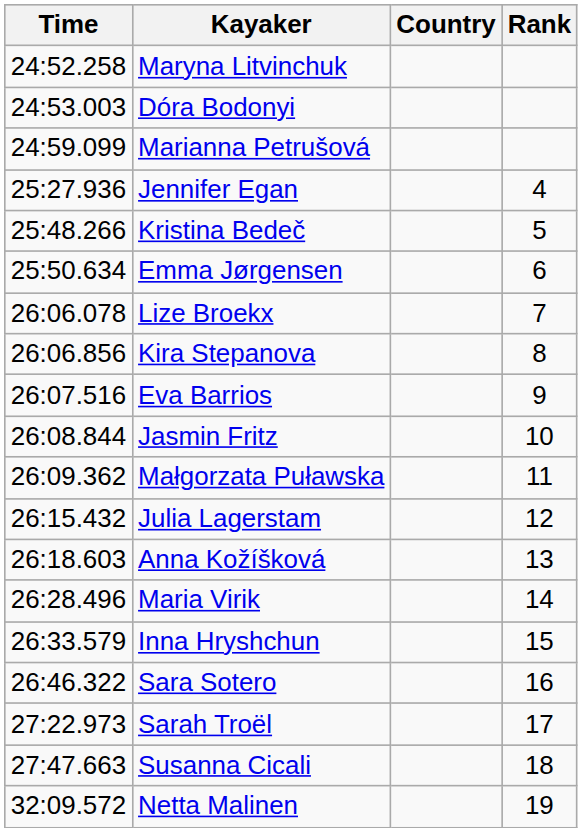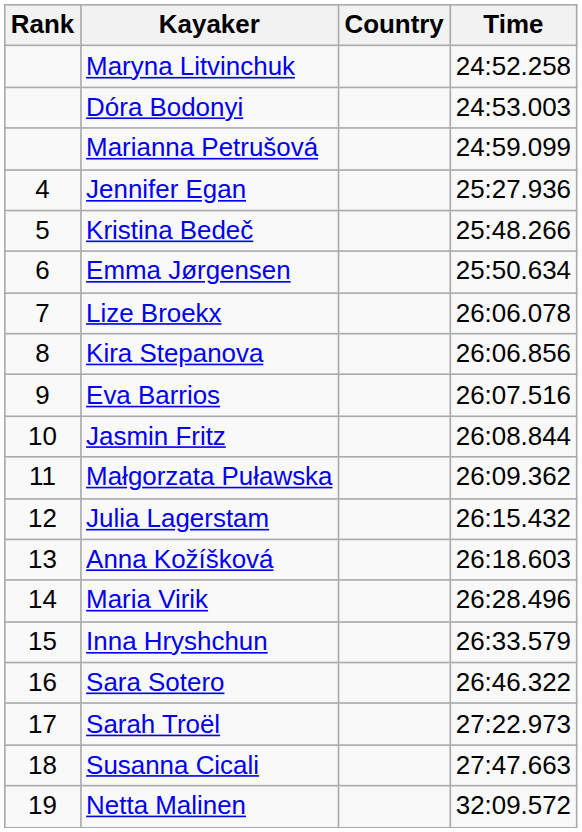columns swapped: Rank <-> Time
